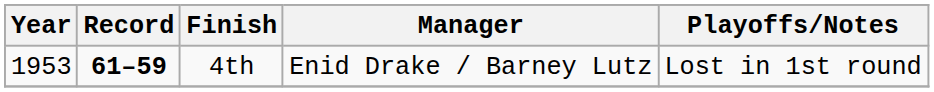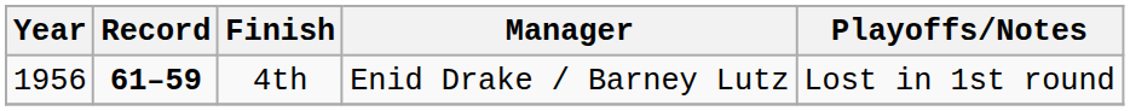4th | Year: 1953 -> 1956
